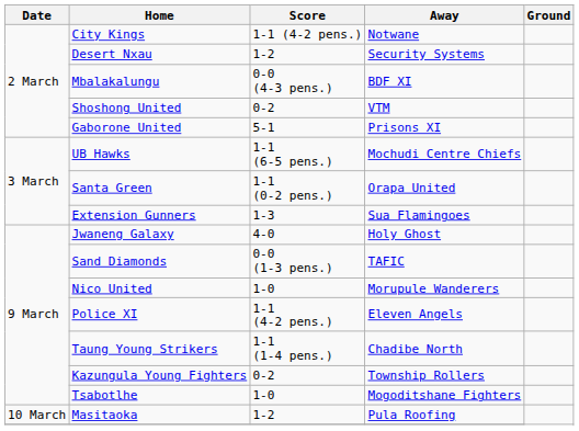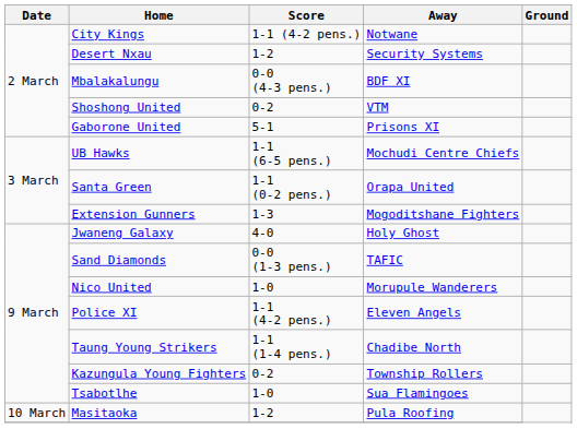Extension Gunners | Away: Sua Flamingoes -> Mogoditshane Fighters
Tsabotlhe | Away: Mogoditshane Fighters -> Sua Flamingoes
